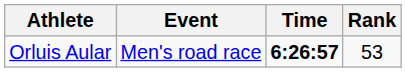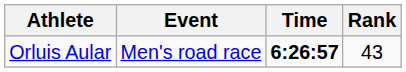Orluis Aular | Rank: 53 -> 43
